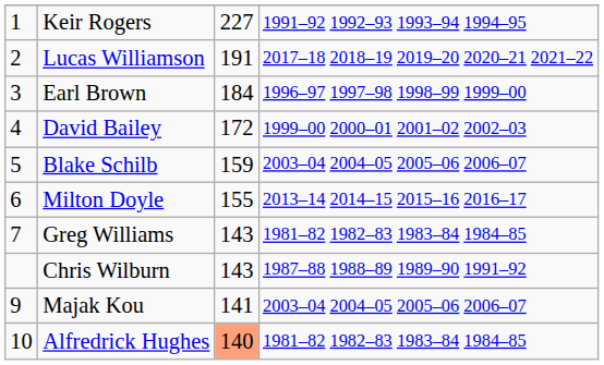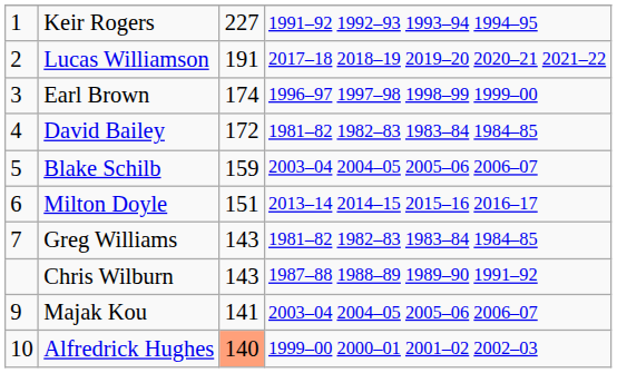Earl Brown | column 3: 184 -> 174
David Bailey | column 4: 1999–00 2000–01 2001–02 2002–03 -> 1981–82 1982–83 1983–84 1984–85
Milton Doyle | column 3: 155 -> 151
Alfredrick Hughes | column 4: 1981–82 1982–83 1983–84 1984–85 -> 1999–00 2000–01 2001–02 2002–03
